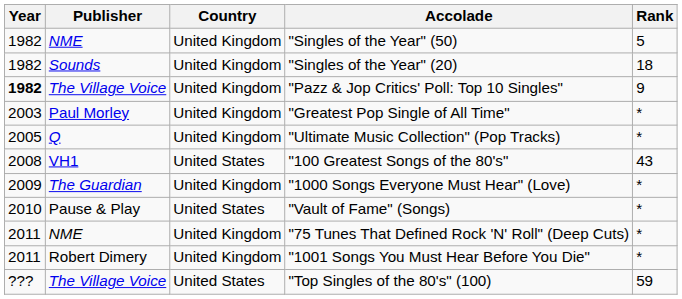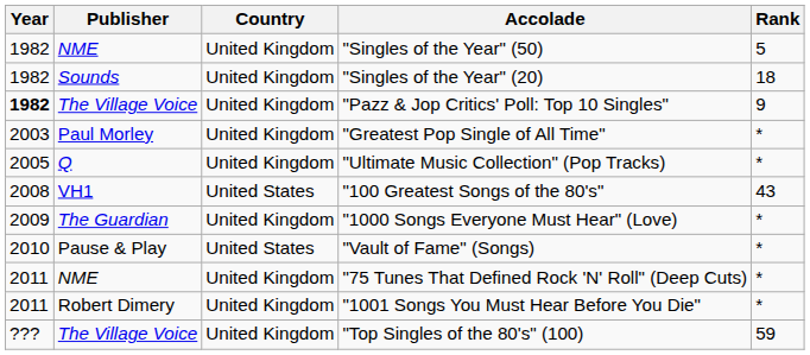"Top Singles of the 80's" (100) | Country: United States -> United Kingdom
